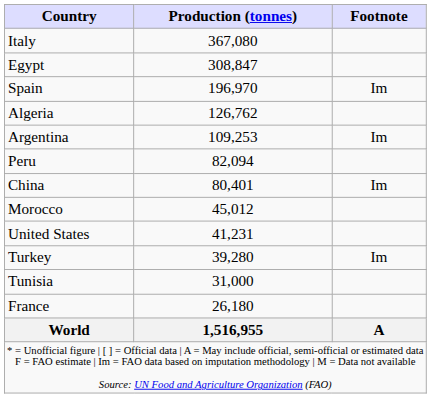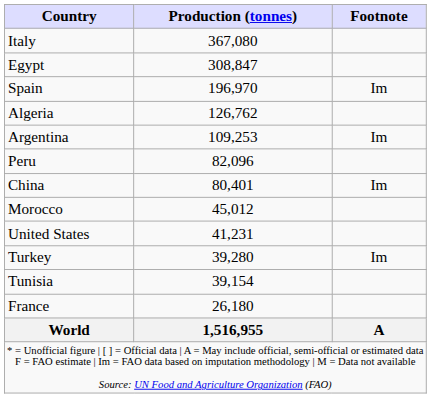Peru | Production (tonnes): 82,094 -> 82,096
Tunisia | Production (tonnes): 31,000 -> 39,154
